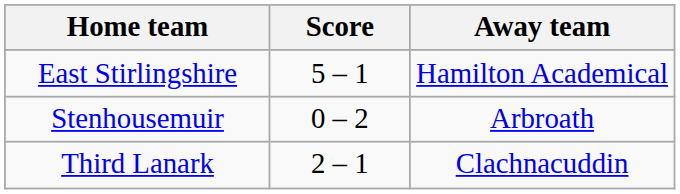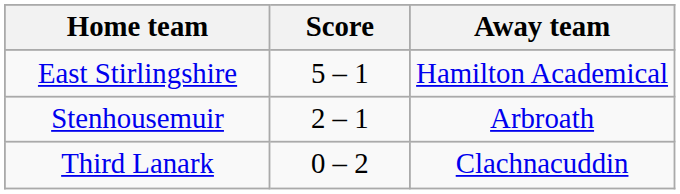Stenhousemuir | Score: 0 – 2 -> 2 – 1
Third Lanark | Score: 2 – 1 -> 0 – 2
